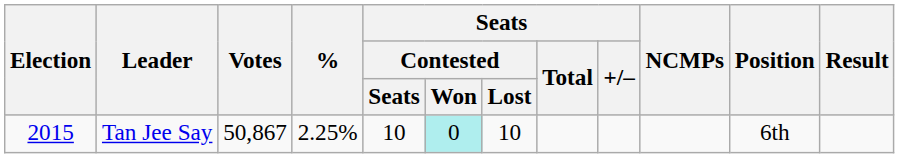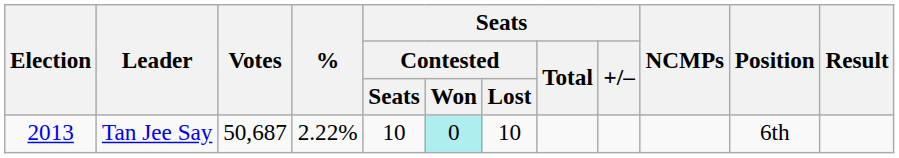Tan Jee Say | Election: 2015 -> 2013
Tan Jee Say | Votes: 50,867 -> 50,687
Tan Jee Say | %: 2.25% -> 2.22%
